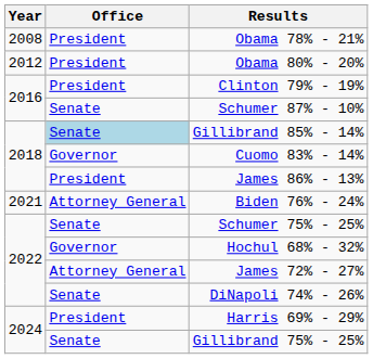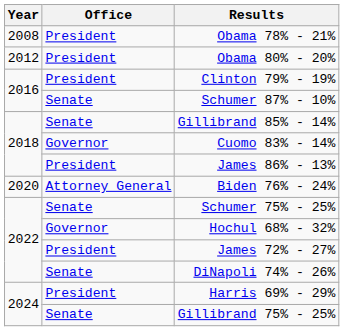Gillibrand 85% - 14% | Office: lightblue background -> no background
Biden 76% - 24% | Year: 2021 -> 2020
James 72% - 27% | Office: Attorney General -> President
